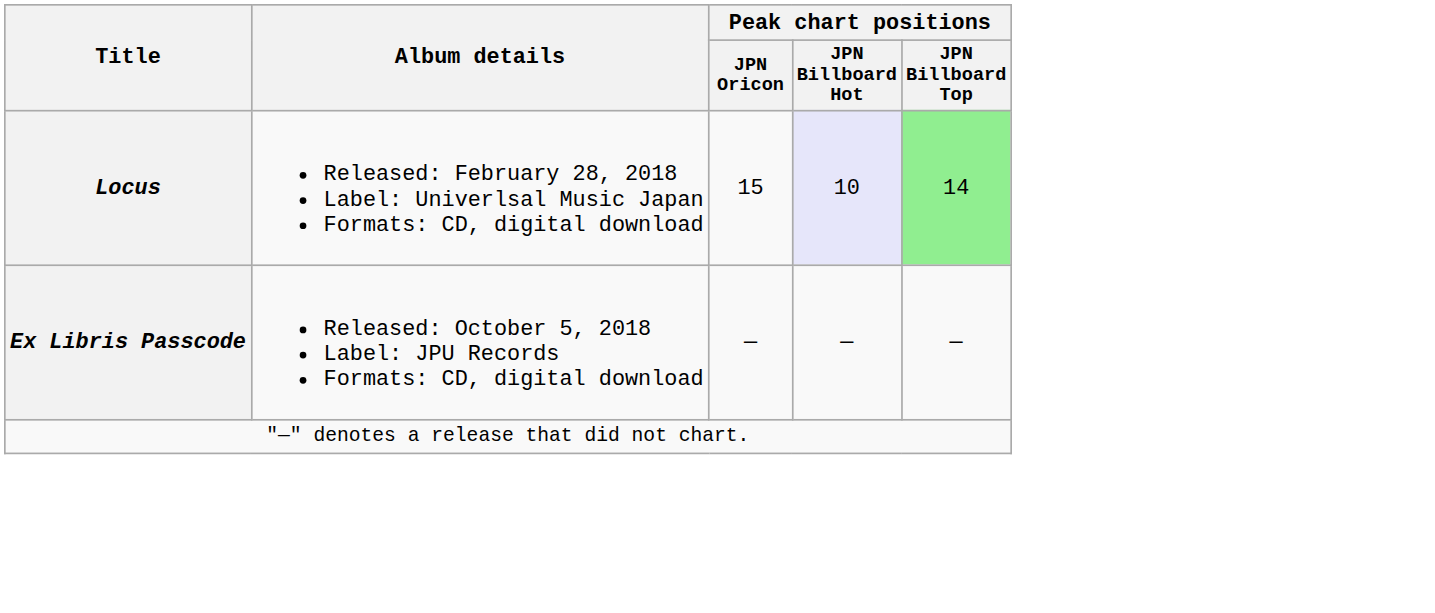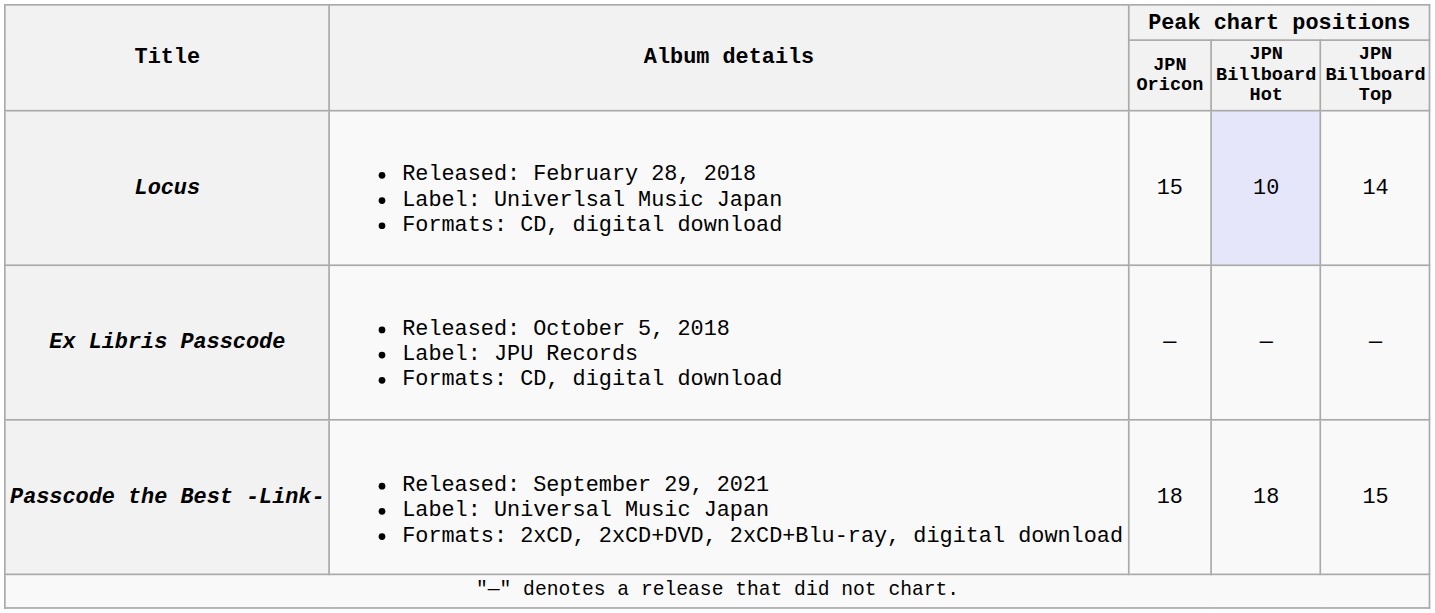Locus | Peak chart positions / JPN Billboard Top: lightgreen background -> no background
+ row: Passcode the Best -Link- | Released: September 29, 2021 Label: Universal Music Japan Formats: 2xCD, 2xCD+DVD, 2xCD+Blu-ray, digital download | 18 | 18 | 15
